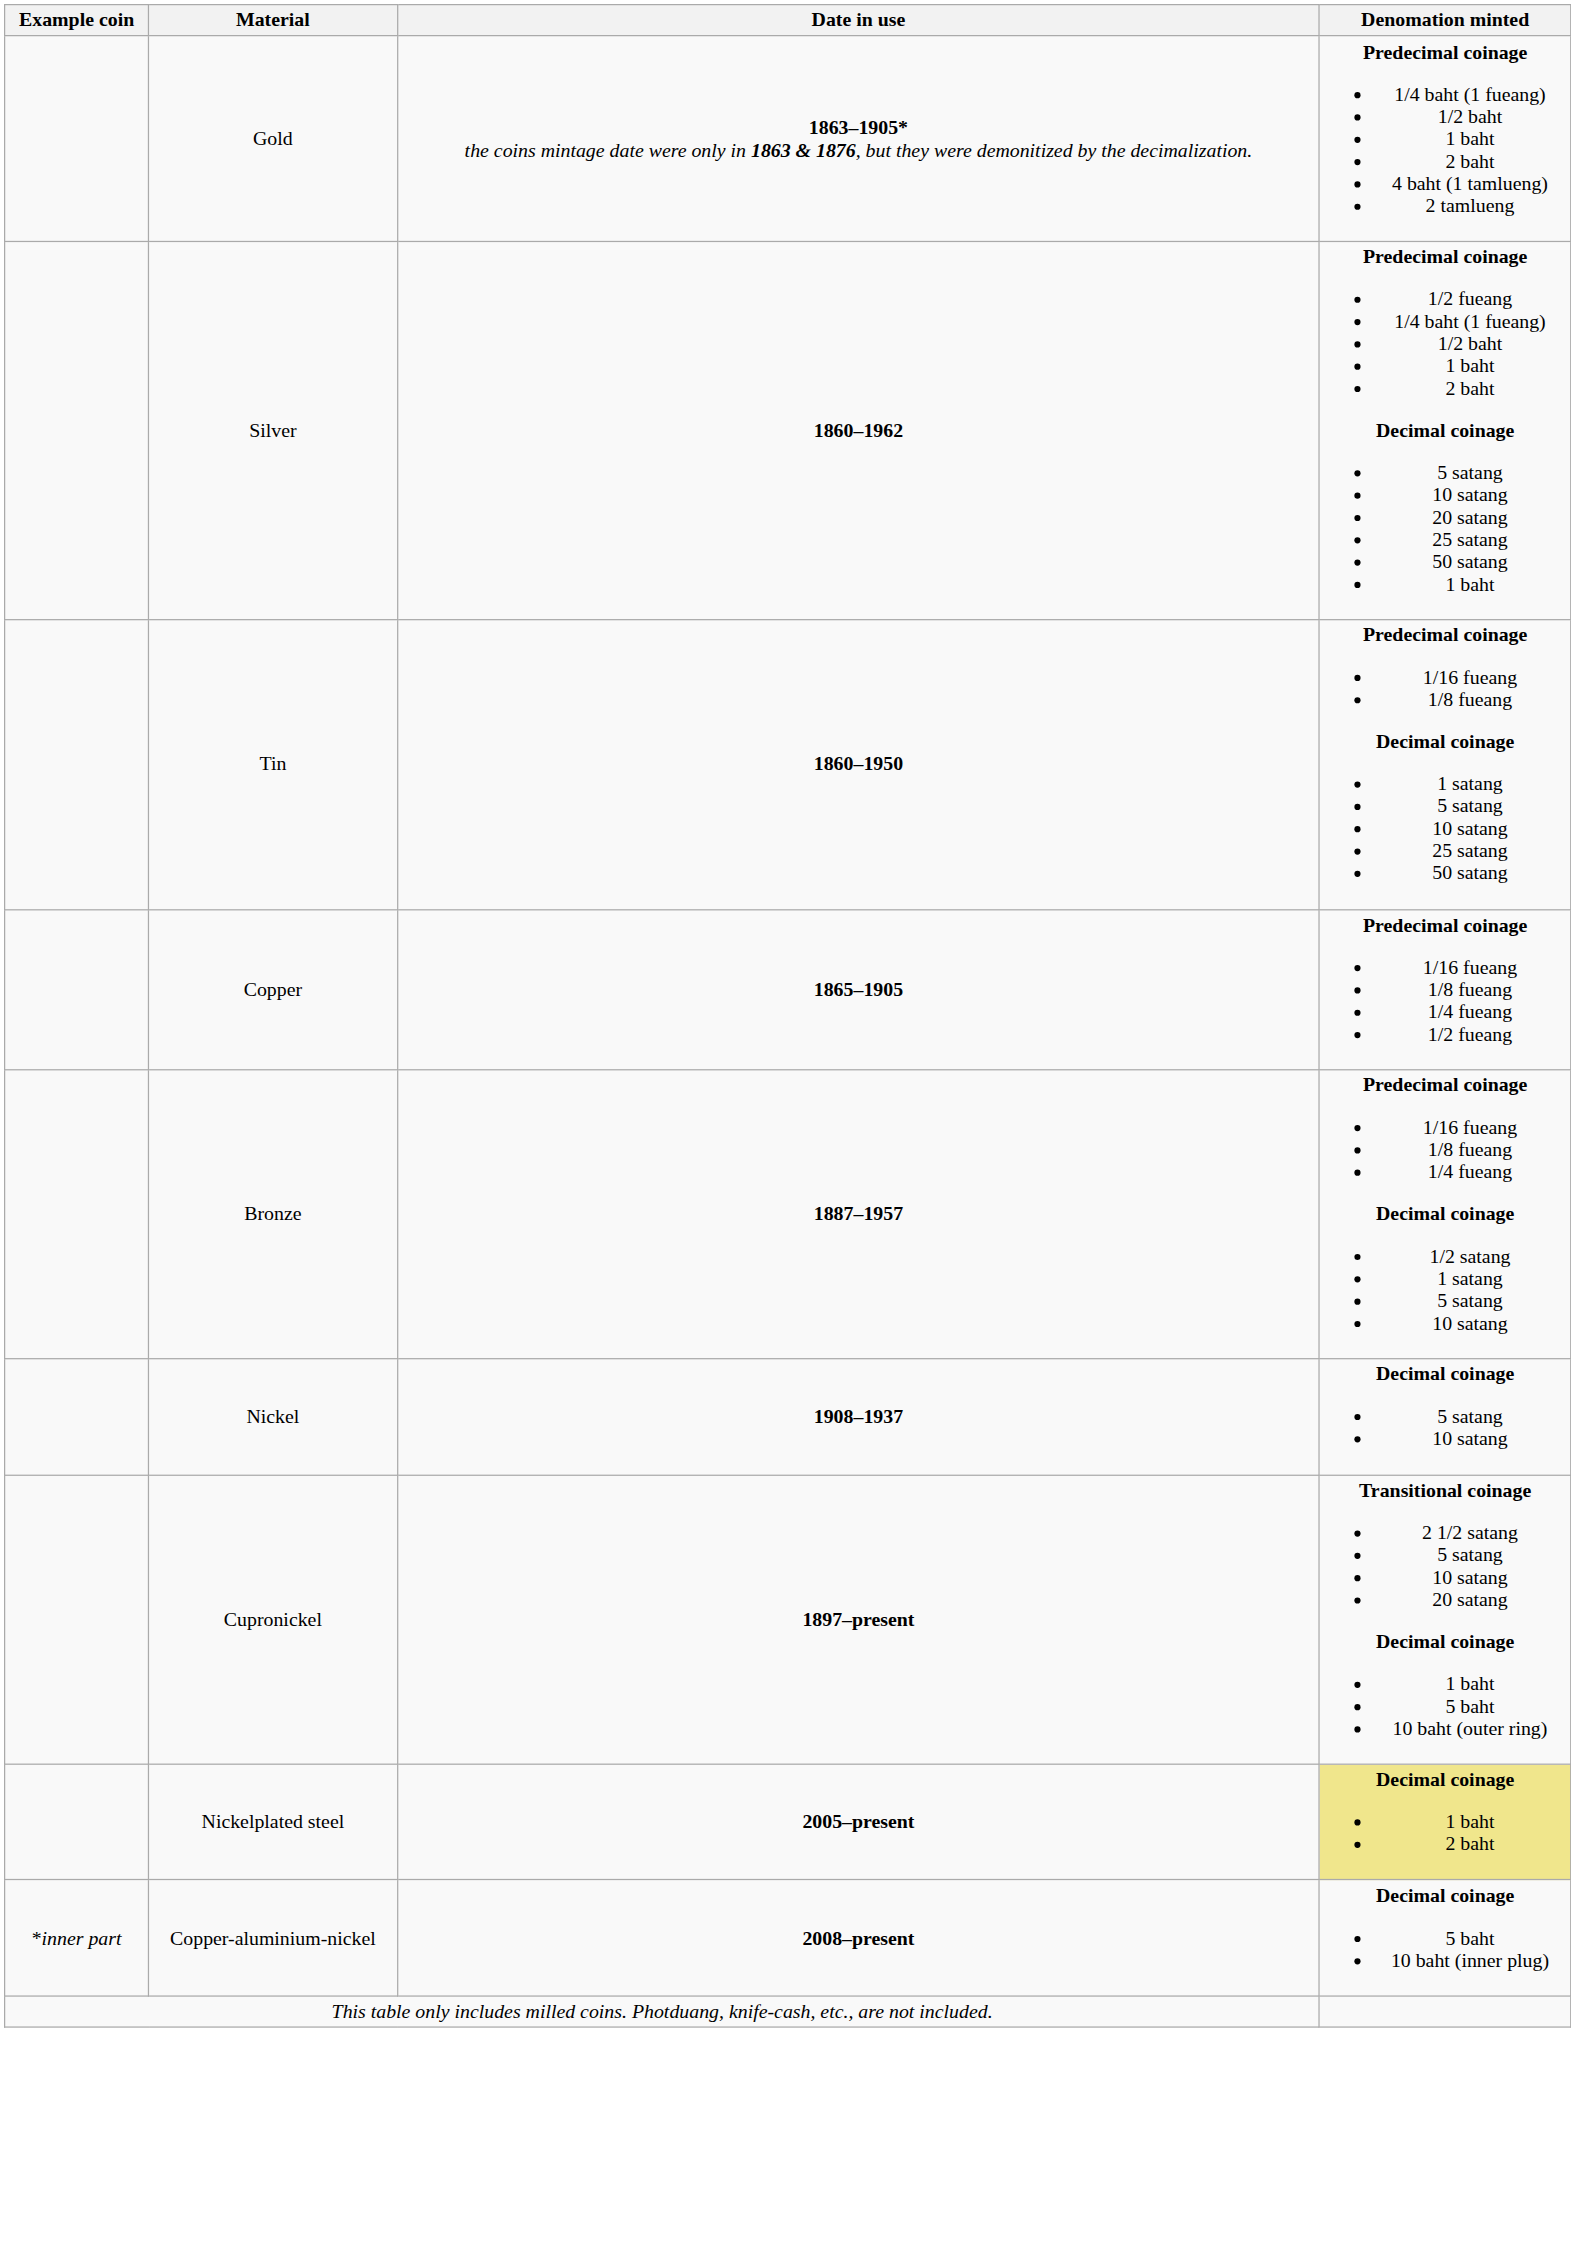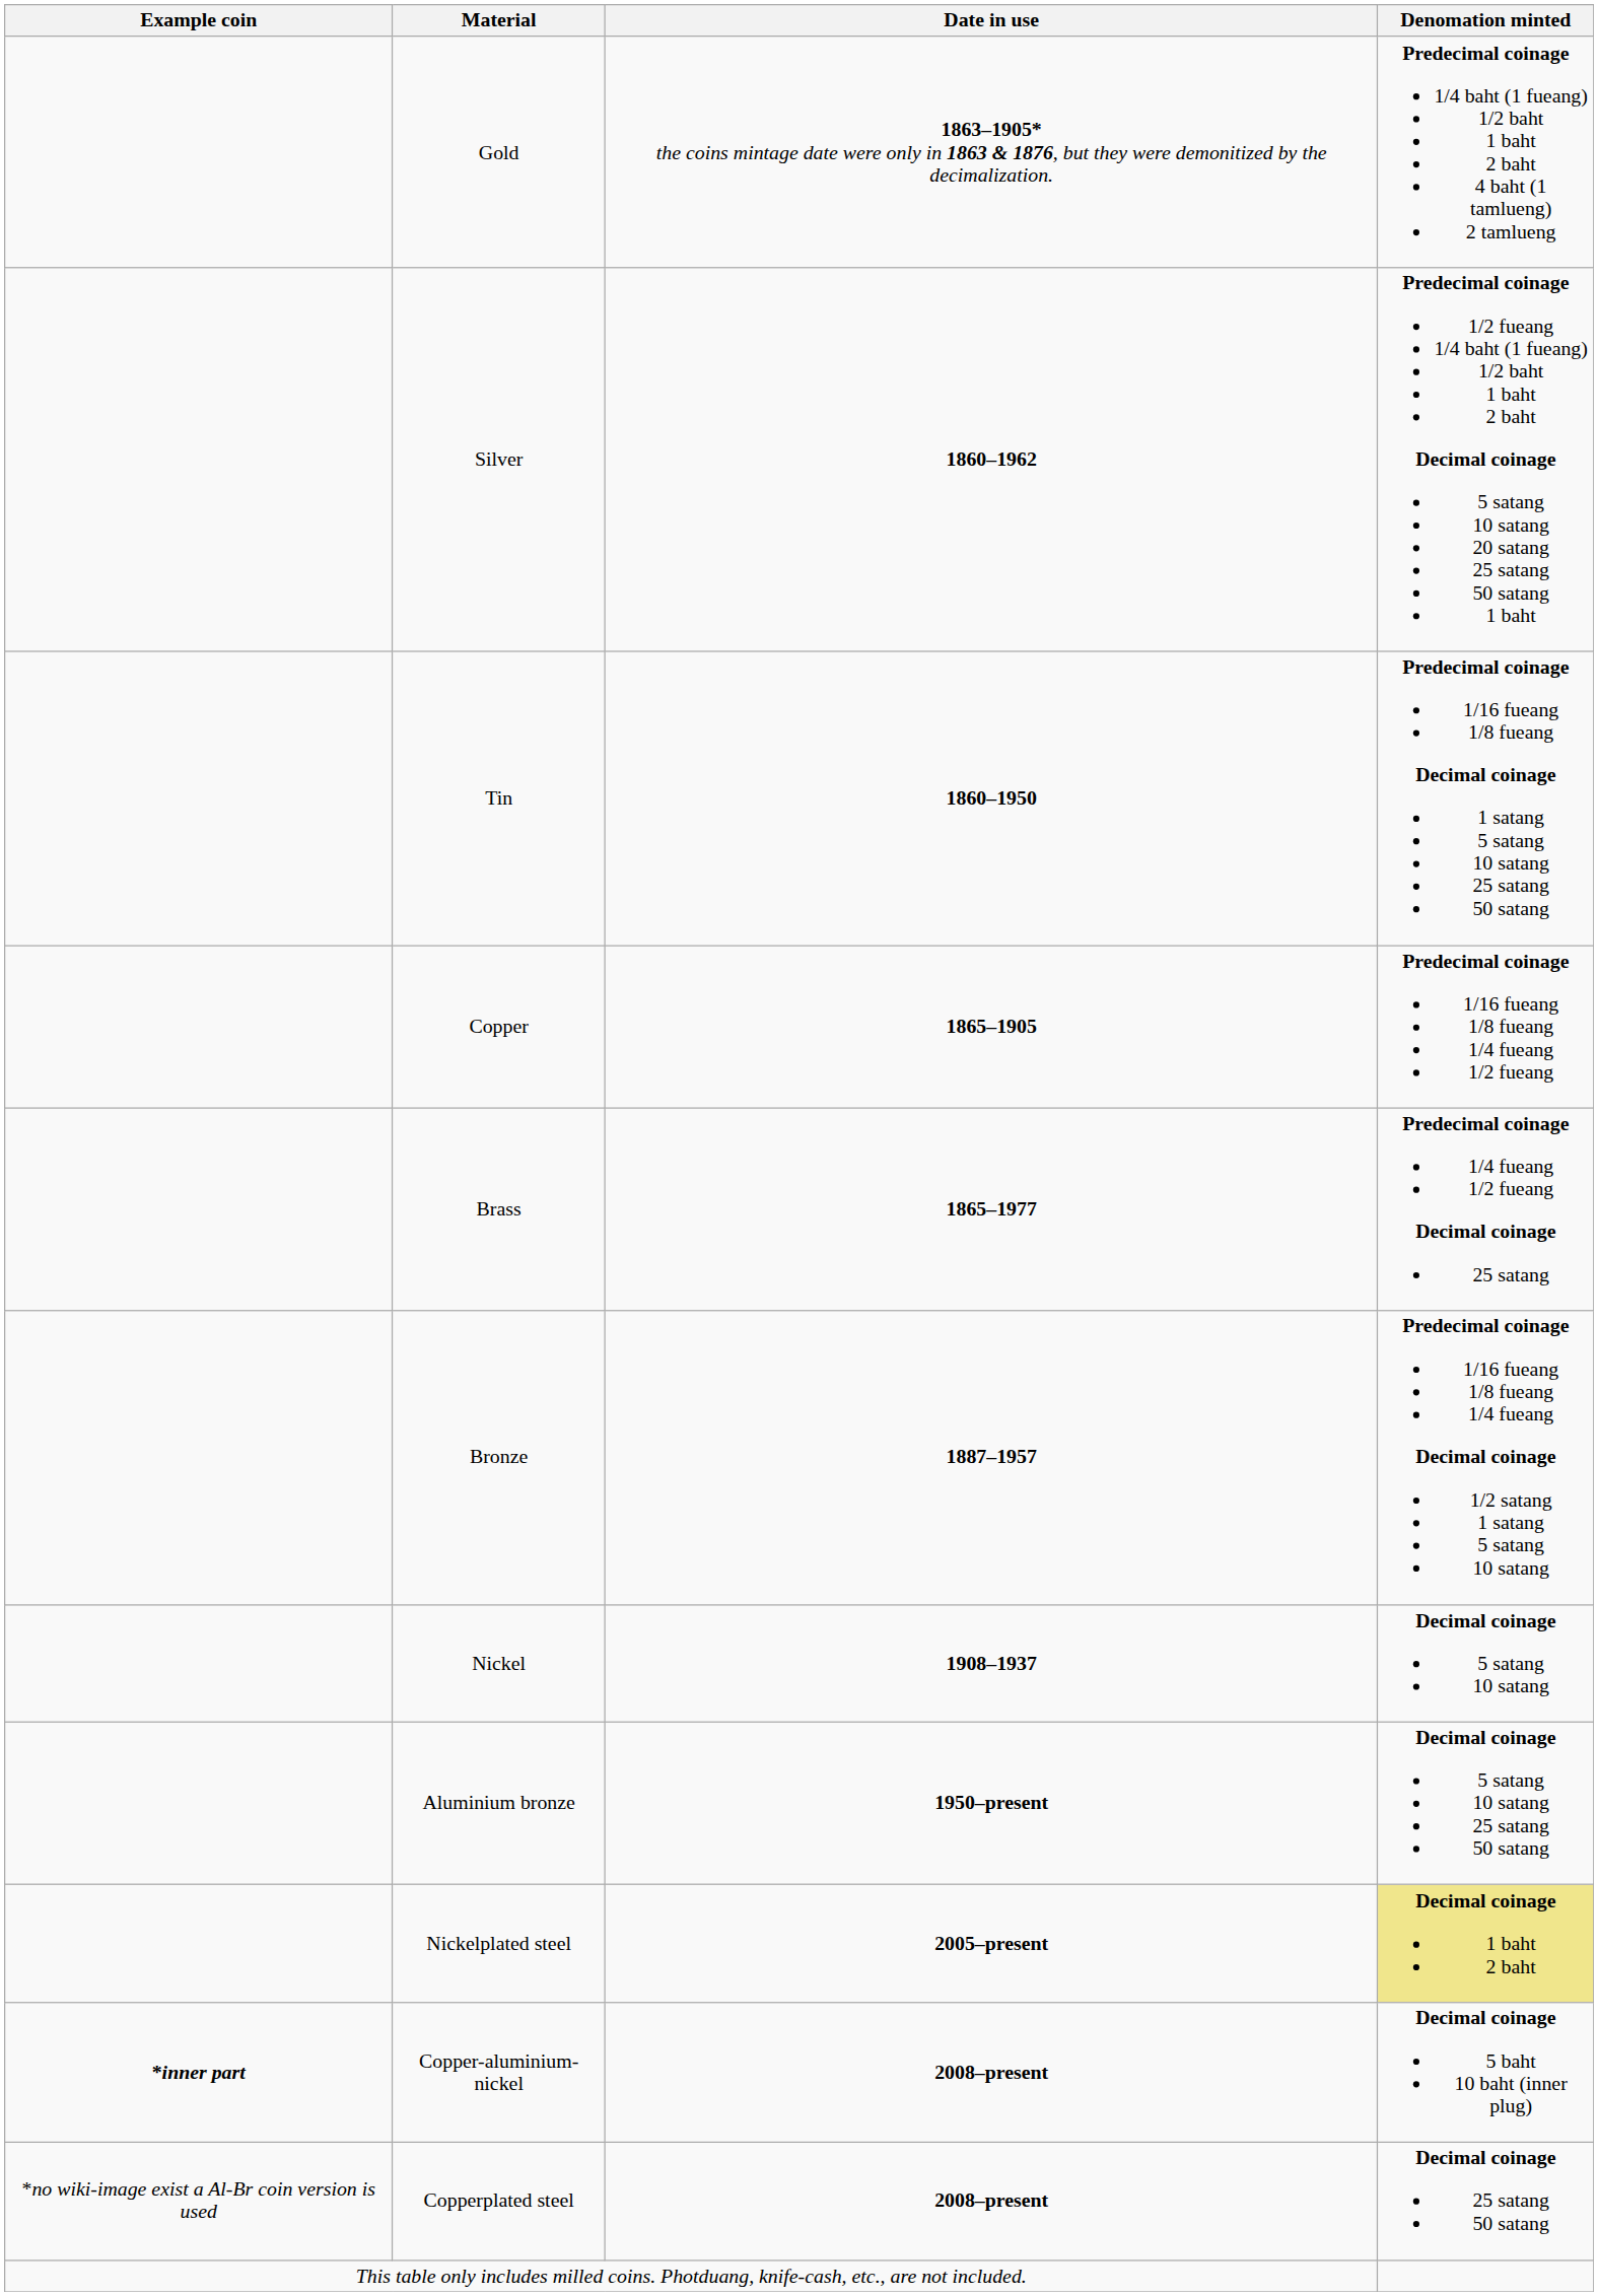+ row: Brass | 1865–1977 | Predecimal coinage 1/4 fueang 1/2 fueang Decimal coinage 25 satang
+ row: Aluminium bronze | 1950–present | Decimal coinage 5 satang 10 satang 25 satang 50 satang
- row: Cupronickel | 1897–present | Transitional coinage 2 1/2 satang 5 satang 10 satang 20 satang Decimal coinage 1 baht 5 baht 10 baht (outer ring)
Copper-aluminium-nickel | Example coin: normal -> bold
+ row: *no wiki-image exist a Al-Br coin version is used | Copperplated steel | 2008–present | Decimal coinage 25 satang 50 satang
